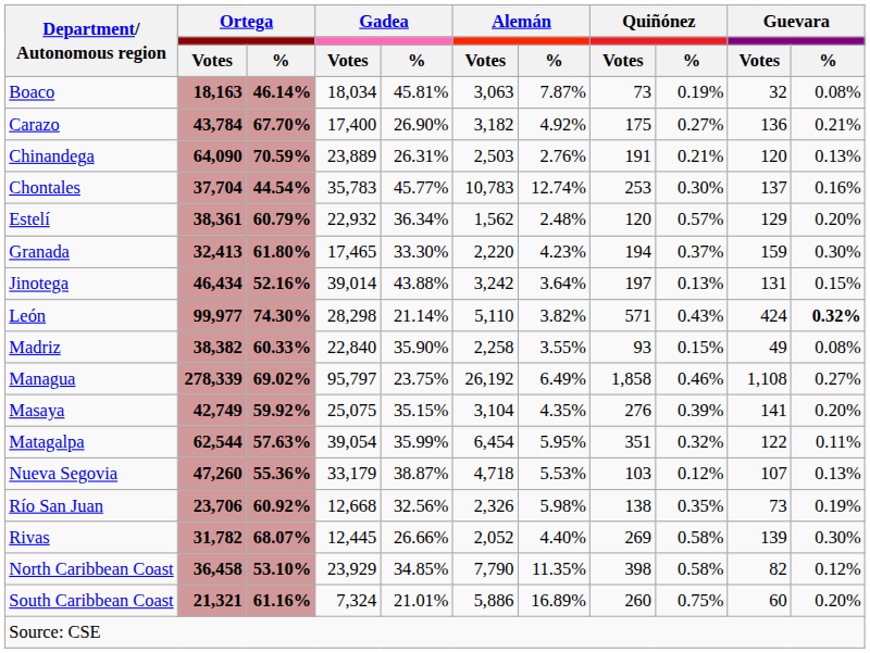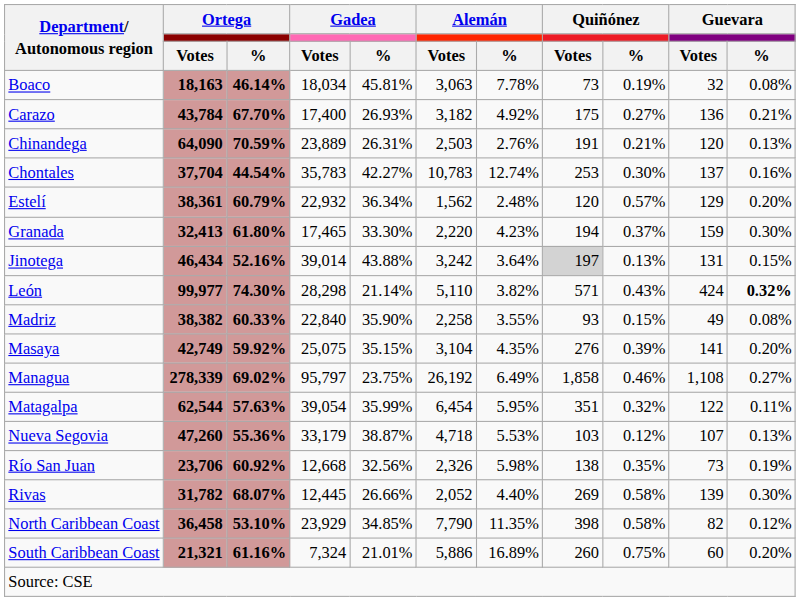Boaco | Alemán / %: 7.87% -> 7.78%
Carazo | Gadea / %: 26.90% -> 26.93%
Chontales | Gadea / %: 45.77% -> 42.27%
Jinotega | Quiñónez / Votes: no background -> lightgrey background
rows swapped: Managua <-> Masaya
